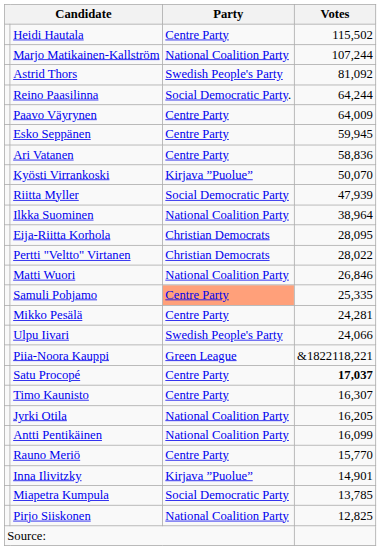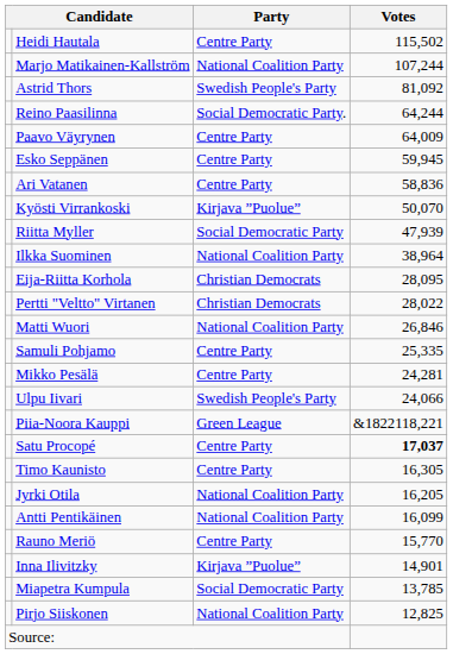Samuli Pohjamo | Party: lightsalmon background -> no background
Timo Kaunisto | Votes: 16,307 -> 16,305
